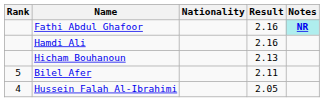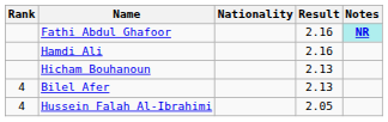Bilel Afer | Rank: 5 -> 4
Bilel Afer | Result: 2.11 -> 2.13
